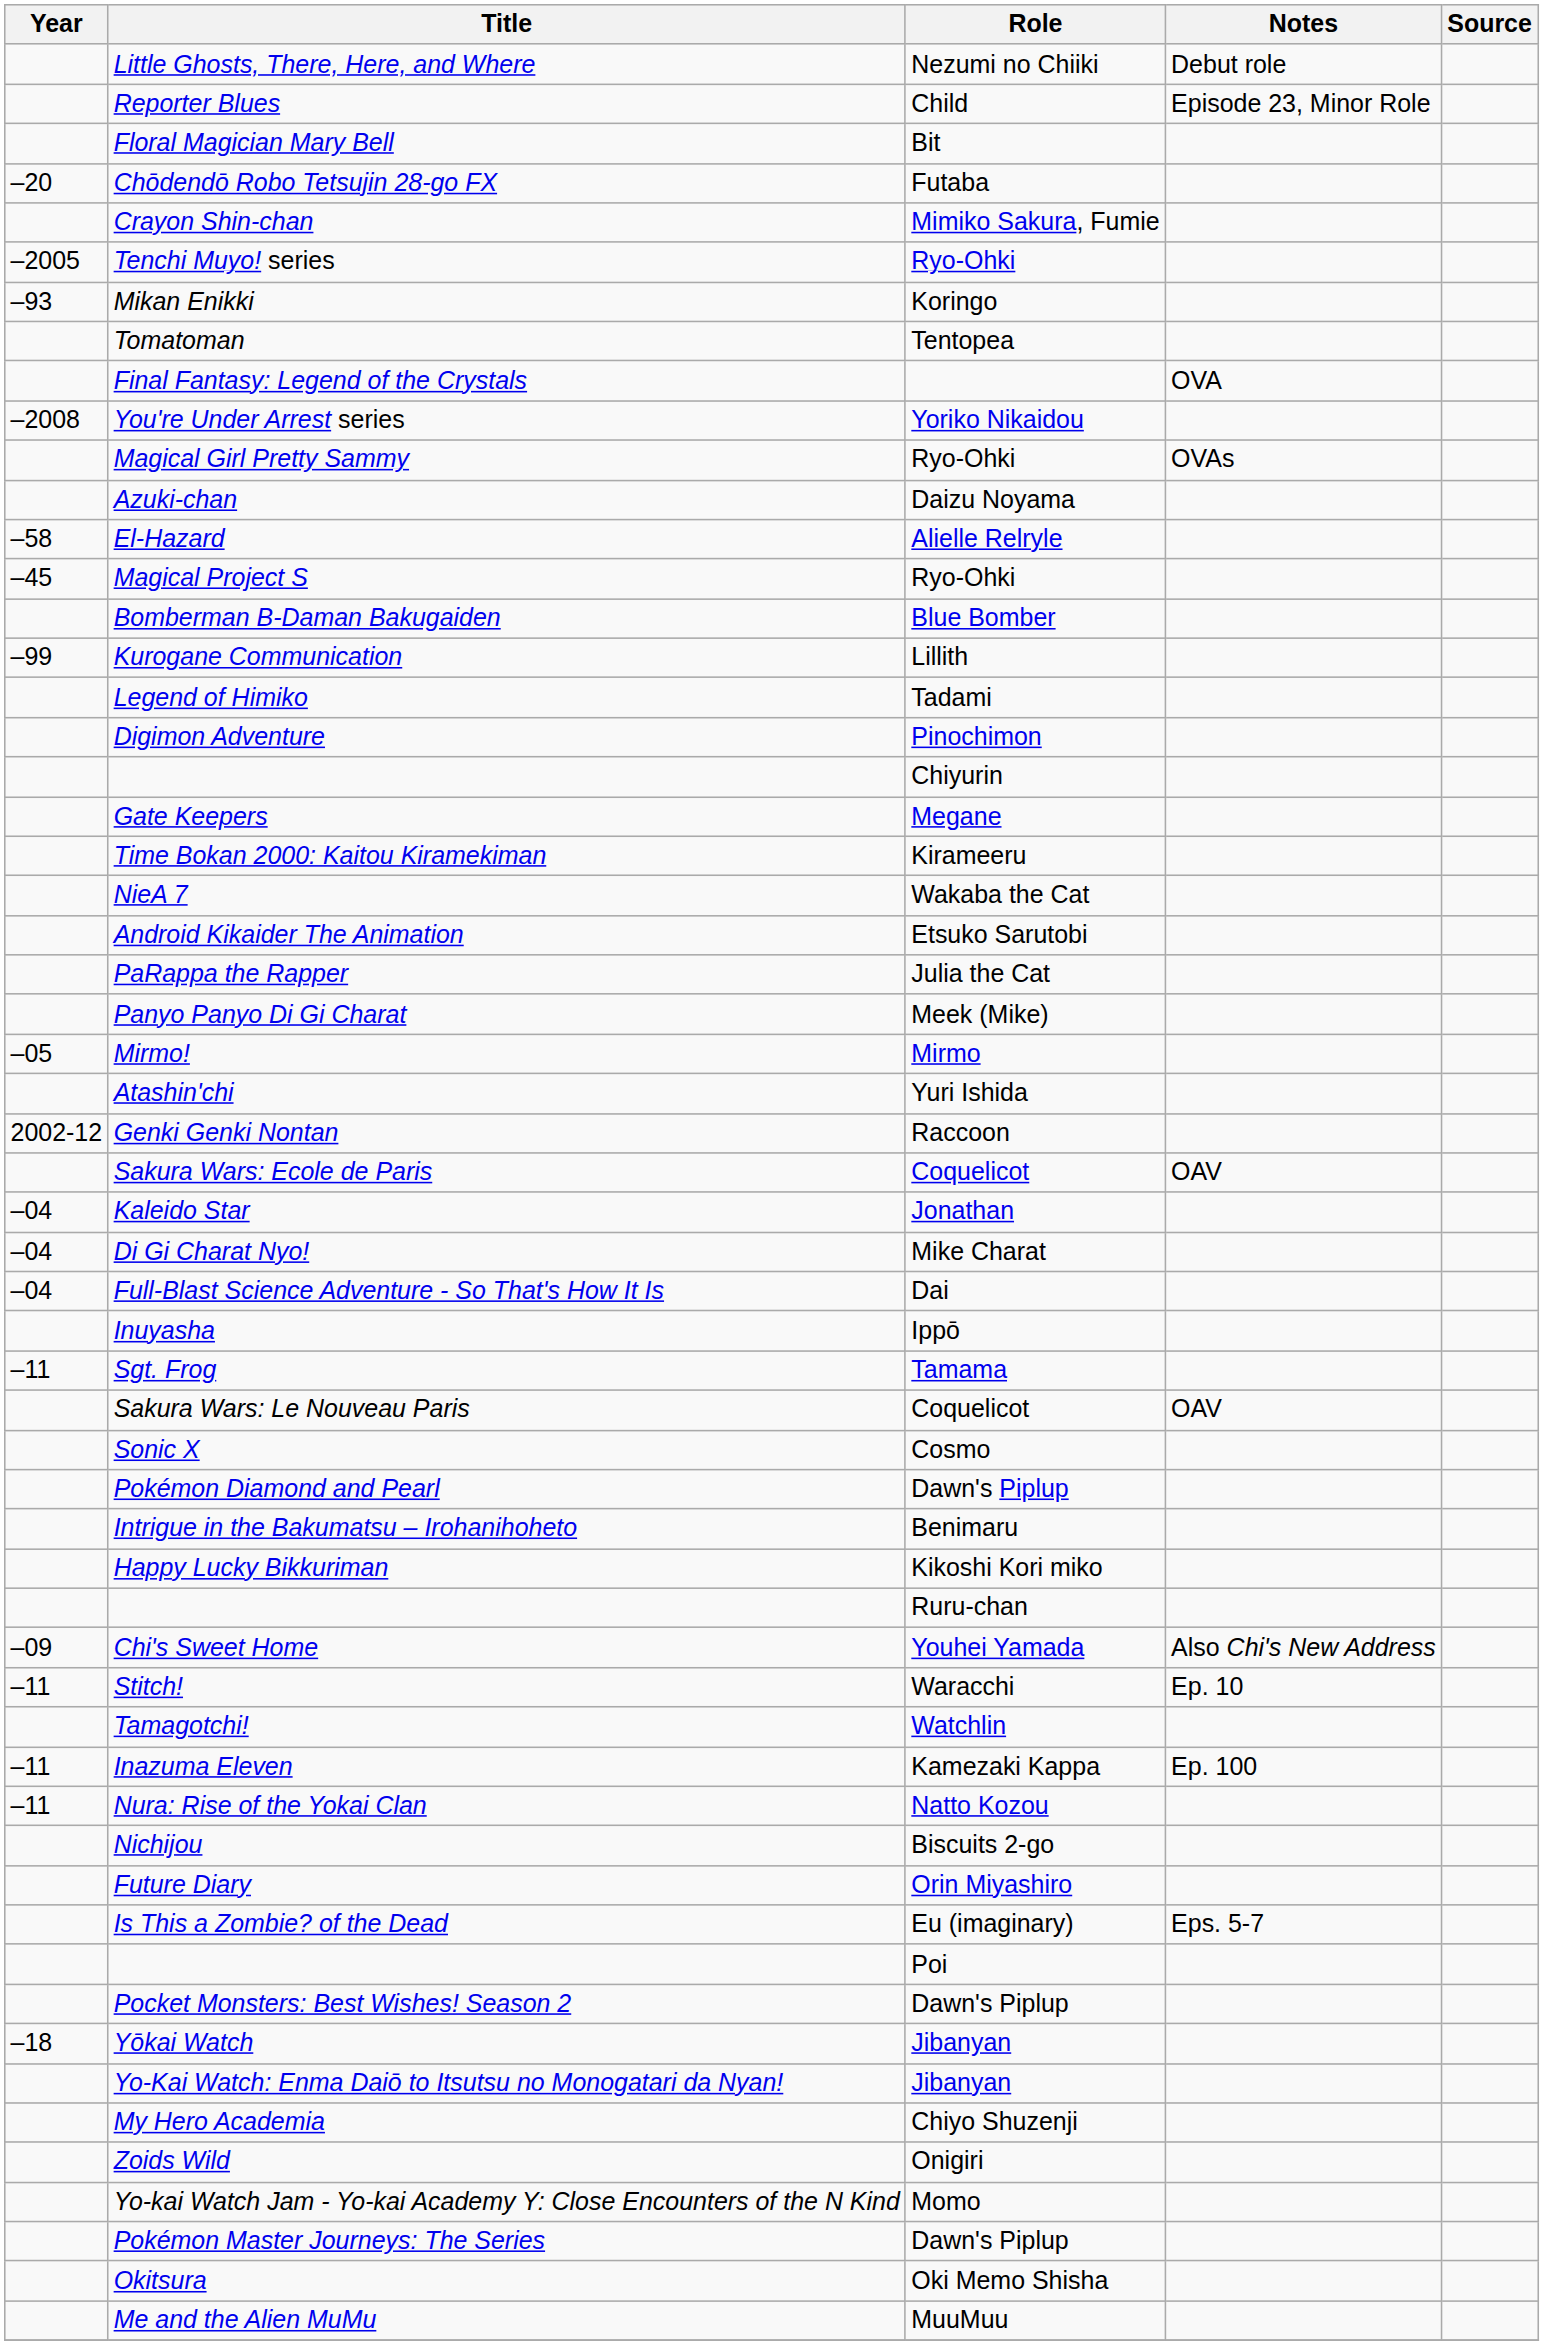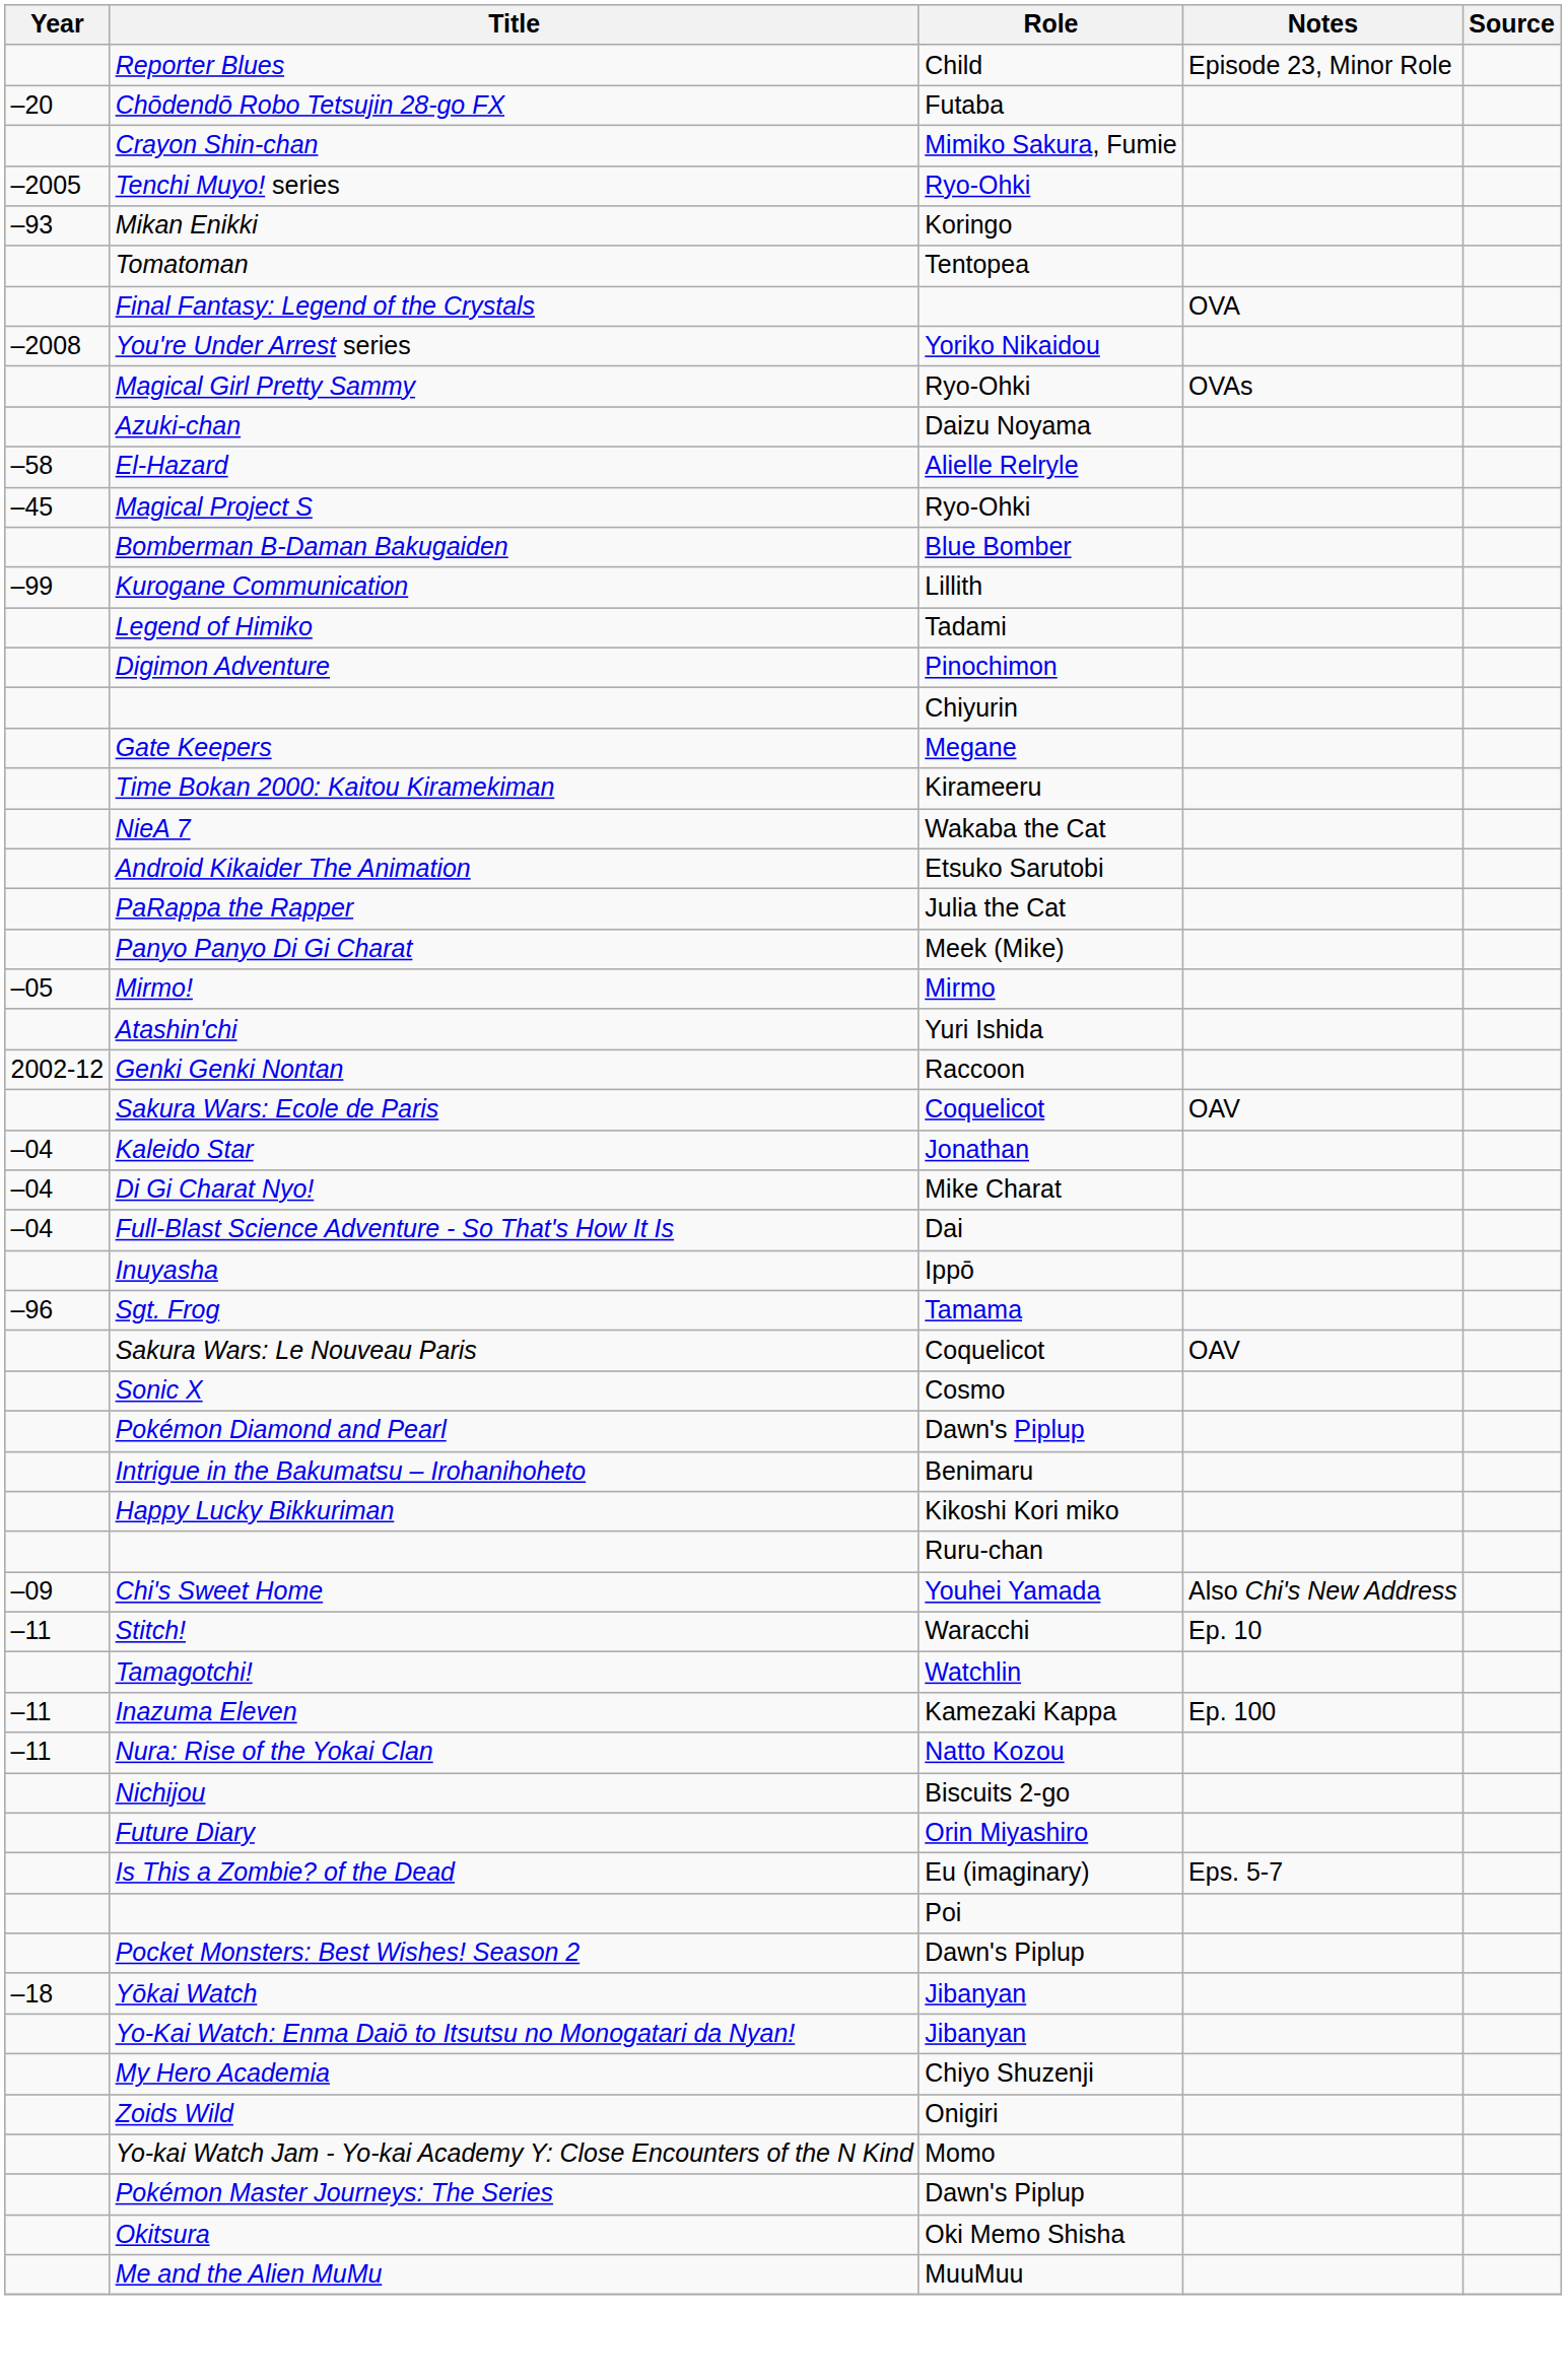- row: Little Ghosts, There, Here, and Where | Nezumi no Chiiki | Debut role
- row: Floral Magician Mary Bell | Bit
Sgt. Frog | Year: –11 -> –96
